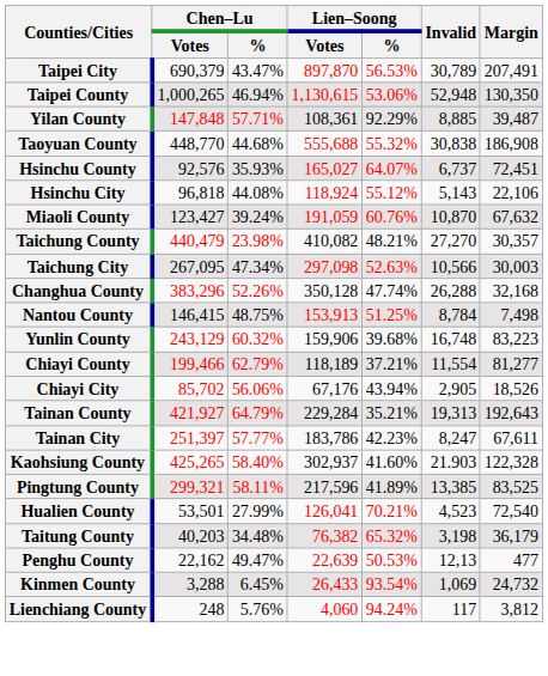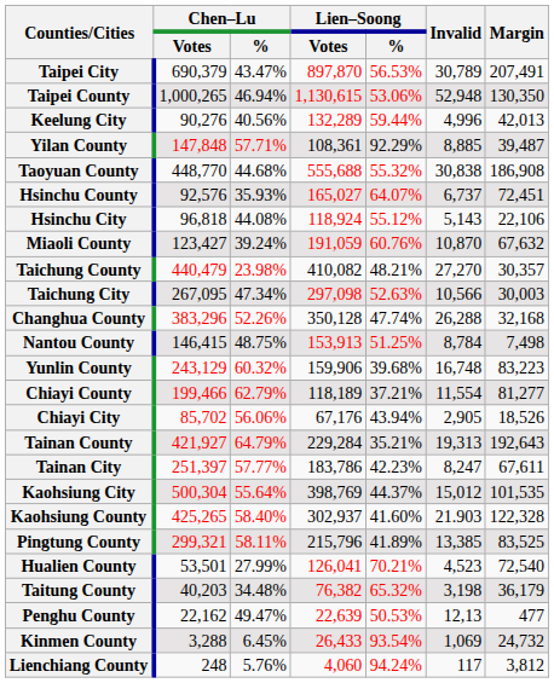+ row: Keelung City | 90,276 | 40.56% | 132,289 | 59.44% | 4,996 | 42,013
+ row: Kaohsiung City | 500,304 | 55.64% | 398,769 | 44.37% | 15,012 | 101,535
Pingtung County | Lien–Soong / Votes: 217,596 -> 215,796
